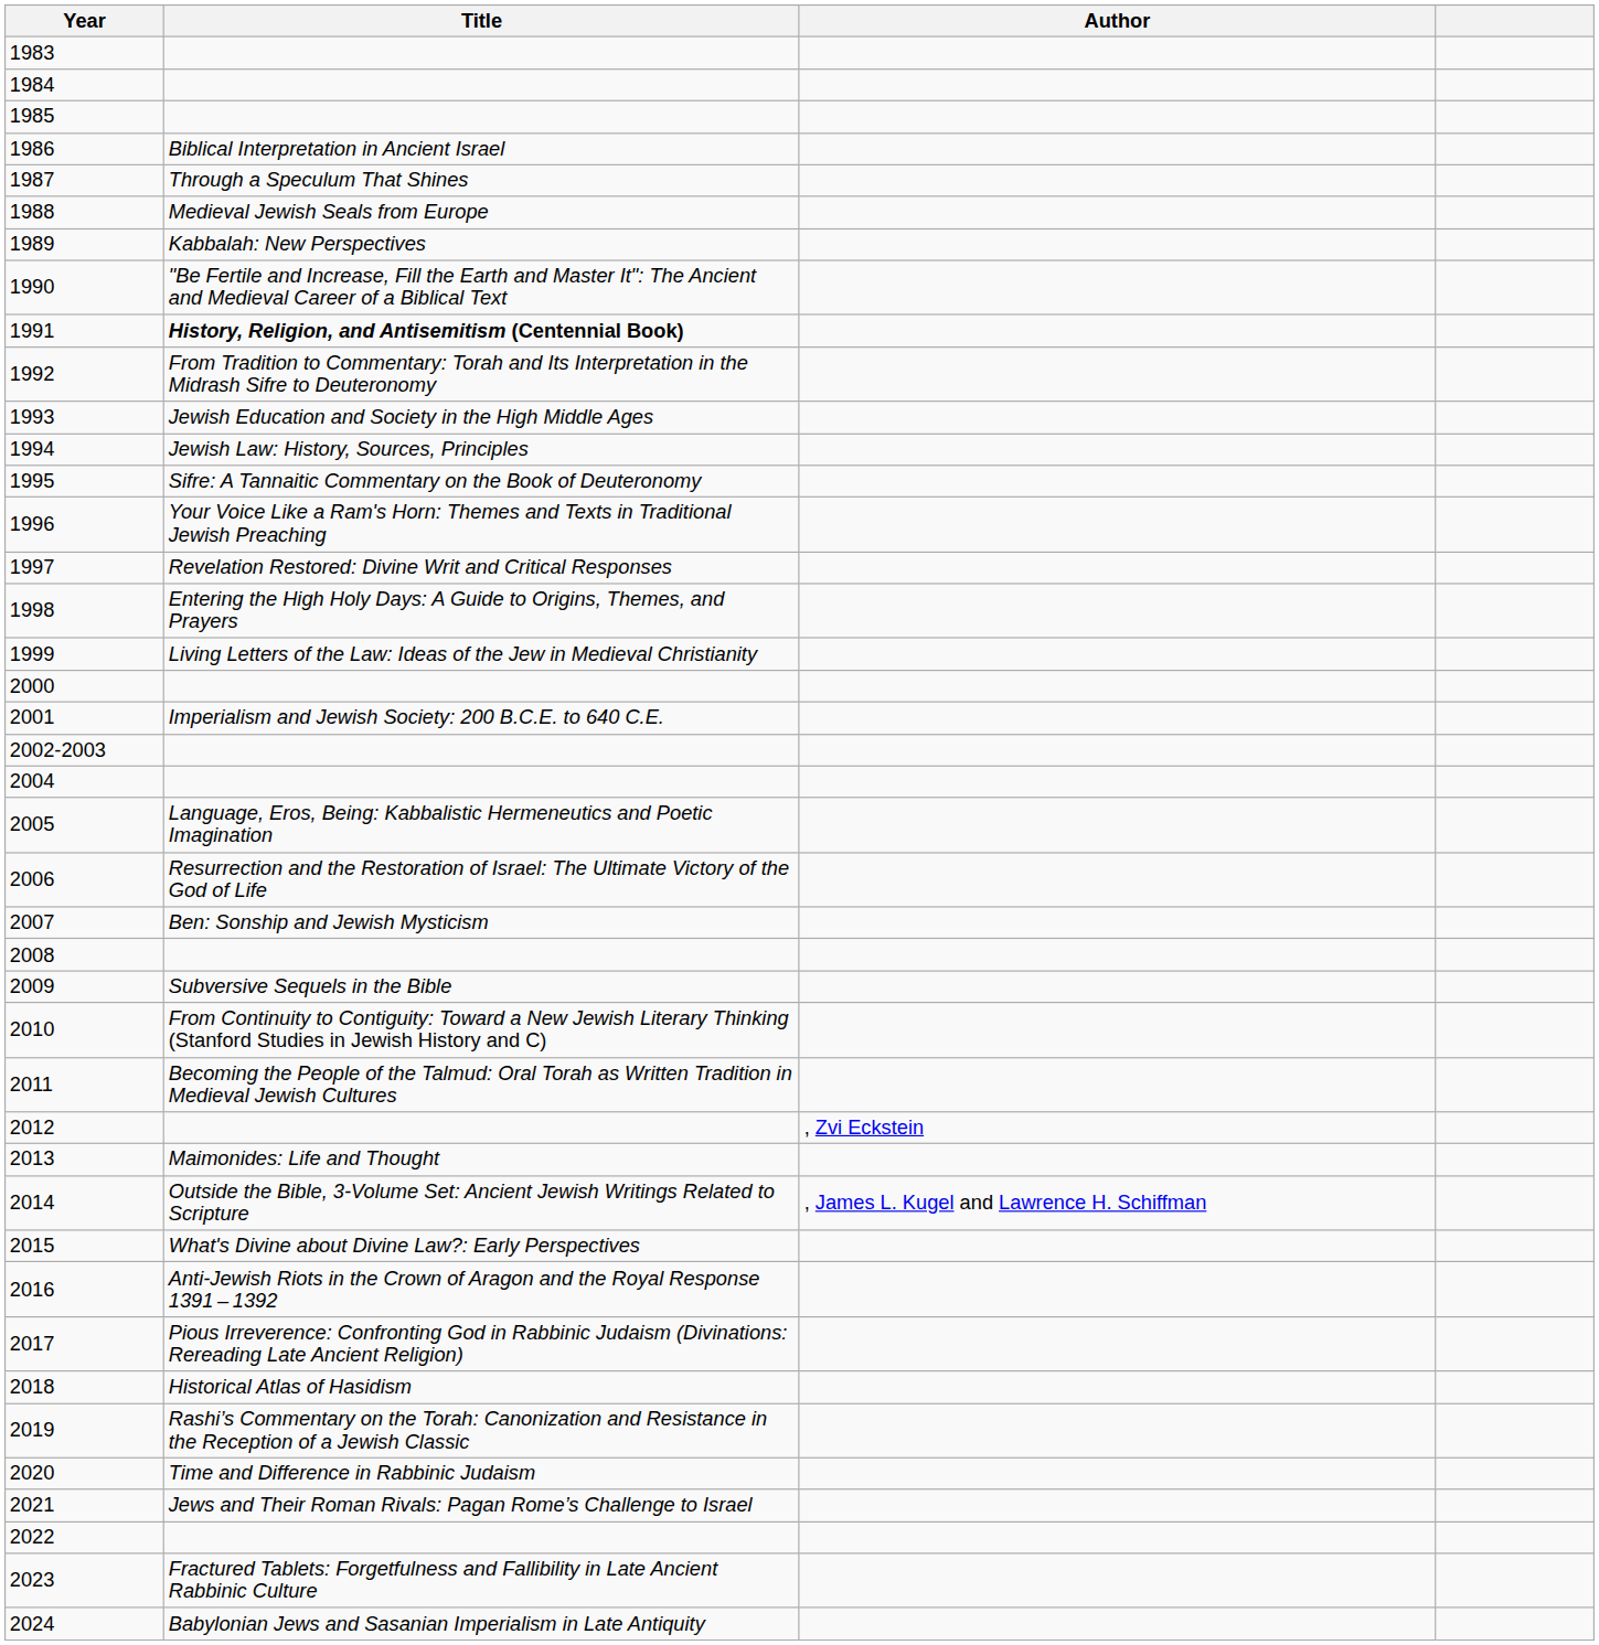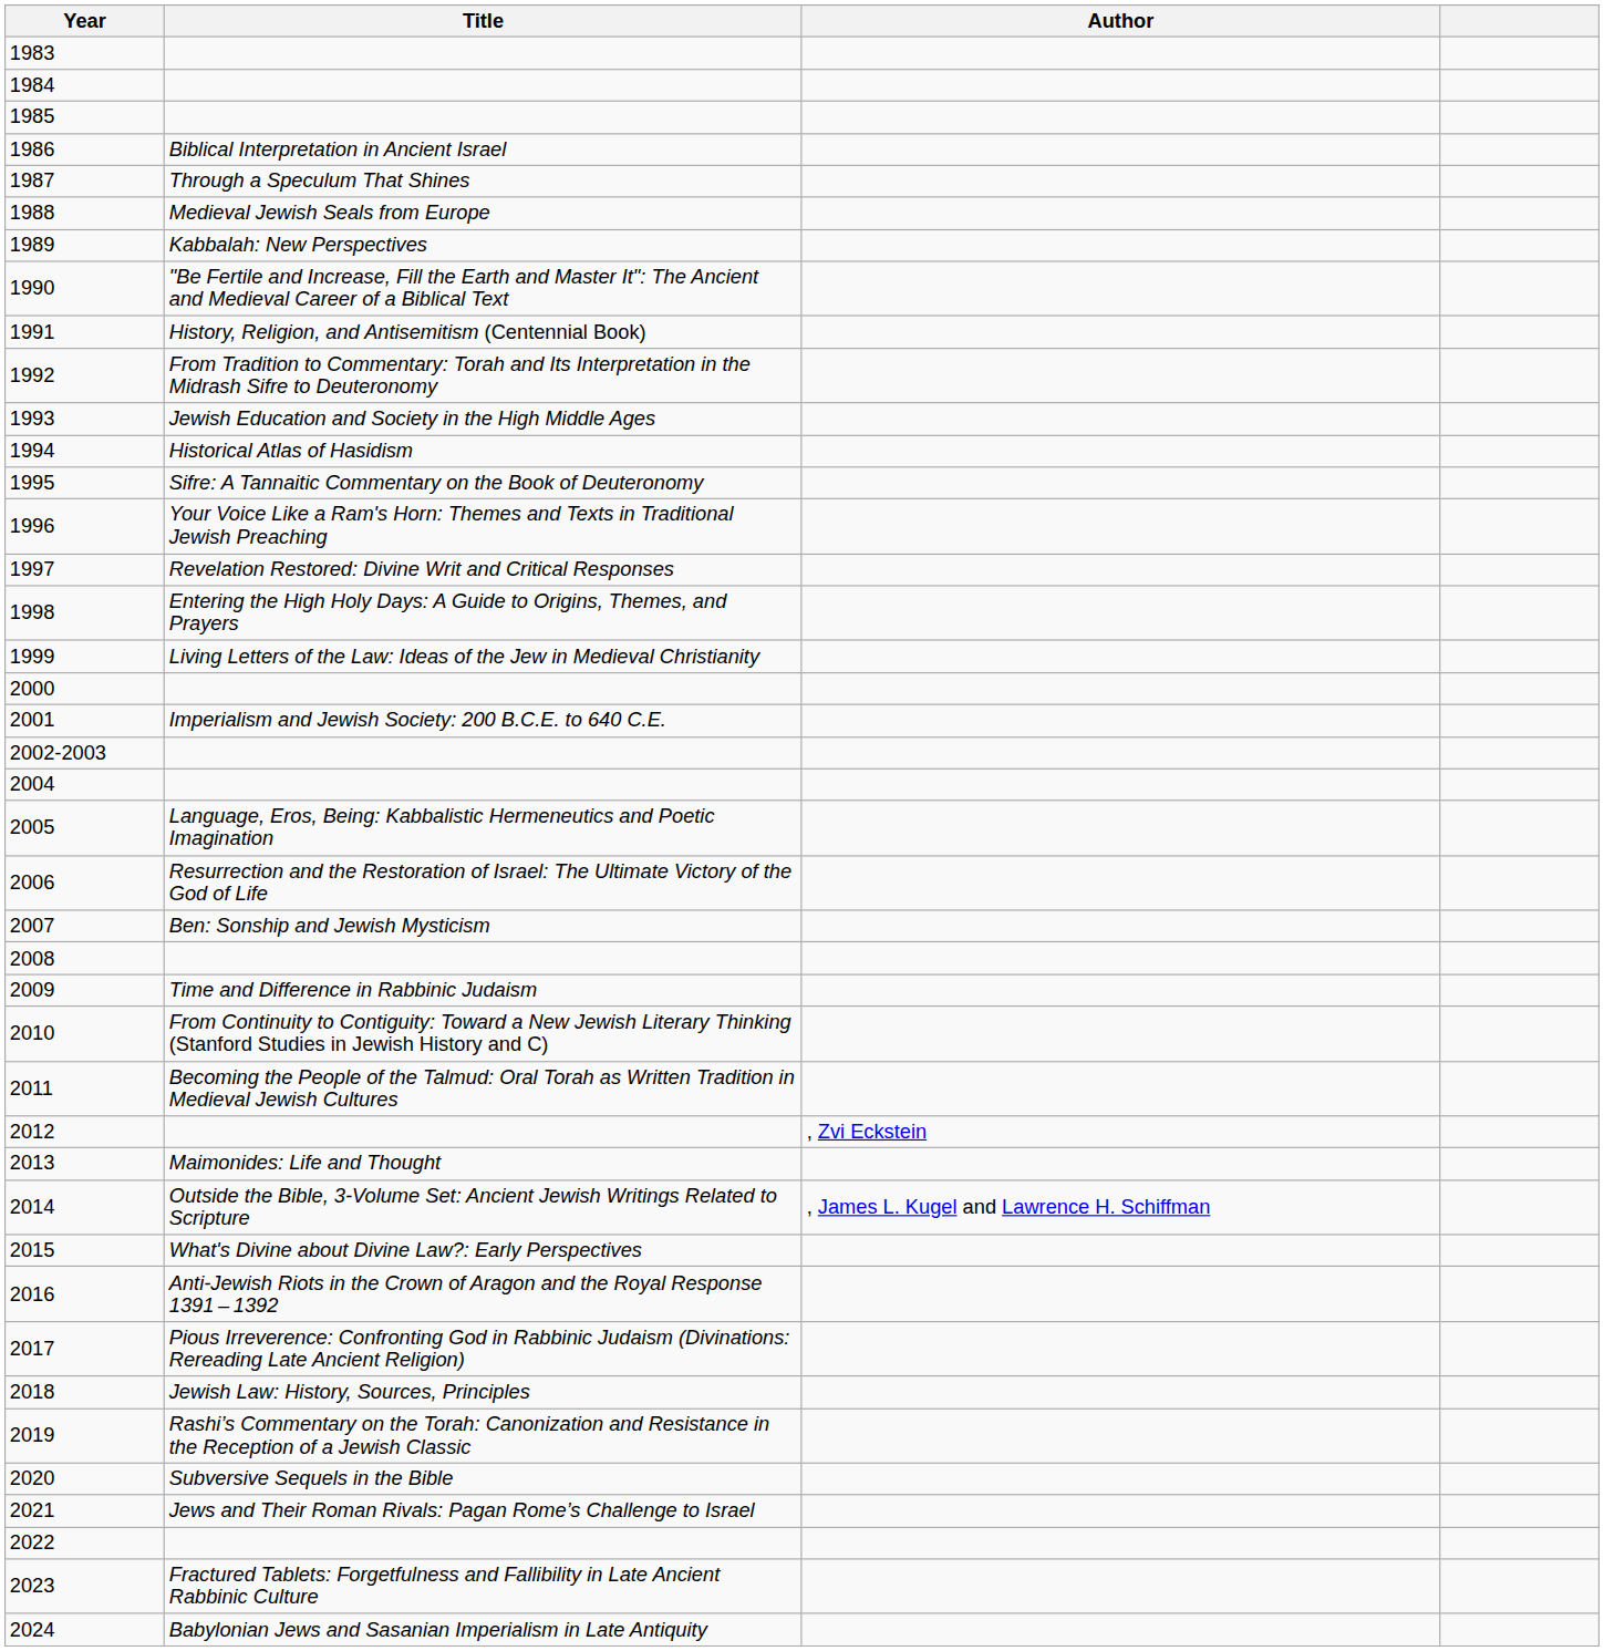1991 | Title: bold -> normal
1994 | Title: Jewish Law: History, Sources, Principles -> Historical Atlas of Hasidism
2009 | Title: Subversive Sequels in the Bible -> Time and Difference in Rabbinic Judaism
2018 | Title: Historical Atlas of Hasidism -> Jewish Law: History, Sources, Principles
2020 | Title: Time and Difference in Rabbinic Judaism -> Subversive Sequels in the Bible
